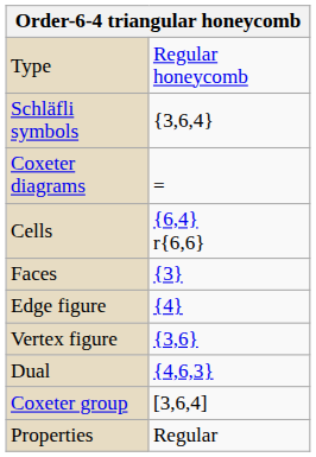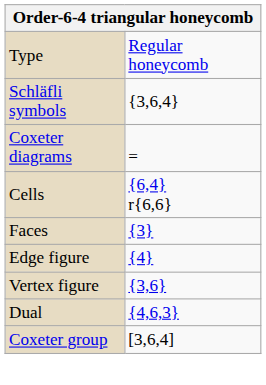- row: Properties | Regular
